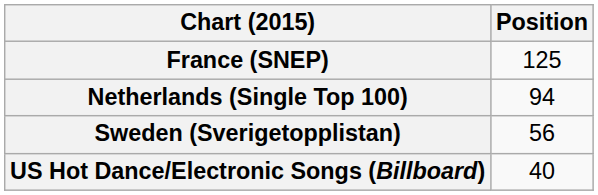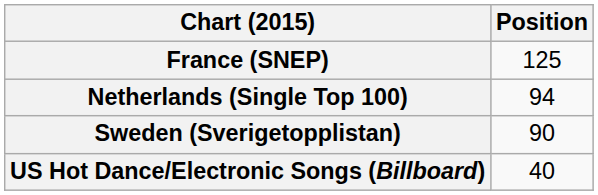Sweden (Sverigetopplistan) | Position: 56 -> 90
